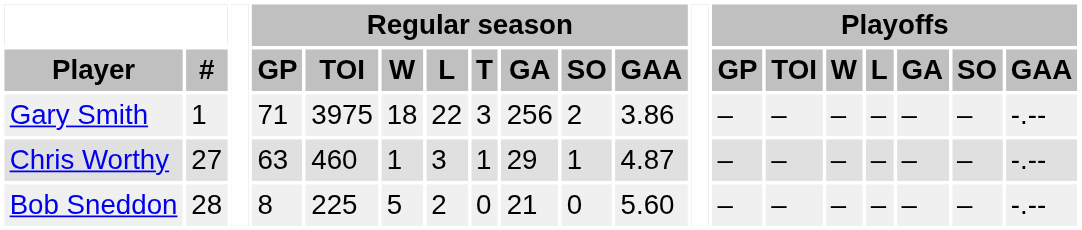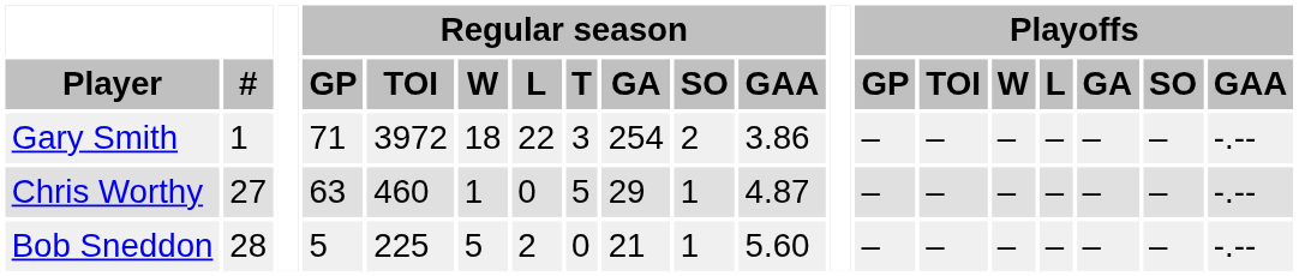Gary Smith | Regular season / TOI: 3975 -> 3972
Gary Smith | Regular season / GA: 256 -> 254
Chris Worthy | Regular season / L: 3 -> 0
Chris Worthy | Regular season / T: 1 -> 5
Bob Sneddon | Regular season / GP: 8 -> 5
Bob Sneddon | Regular season / SO: 0 -> 1
